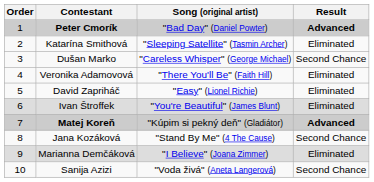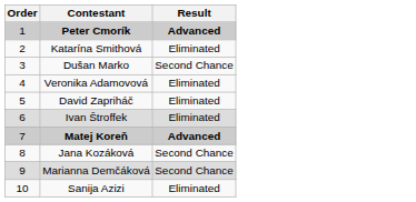- column: Song (original artist) | "Bad Day" (Daniel Powter) | "Sleeping Satellite" (Tasmin Archer) | "Careless Whisper" (George Michael) | "There You'll Be" (Faith Hill) | "Easy" (Lionel Richie) | "You're Beautiful" (James Blunt) | "Kúpim si pekný deň" (Gladiátor) | "Stand By Me" (4 The Cause) | "I Believe" (Joana Zimmer) | "Voda živá" (Aneta Langerová)
Marianna Demčáková | Result: Eliminated -> Second Chance
Sanija Azizi | Result: Second Chance -> Eliminated
